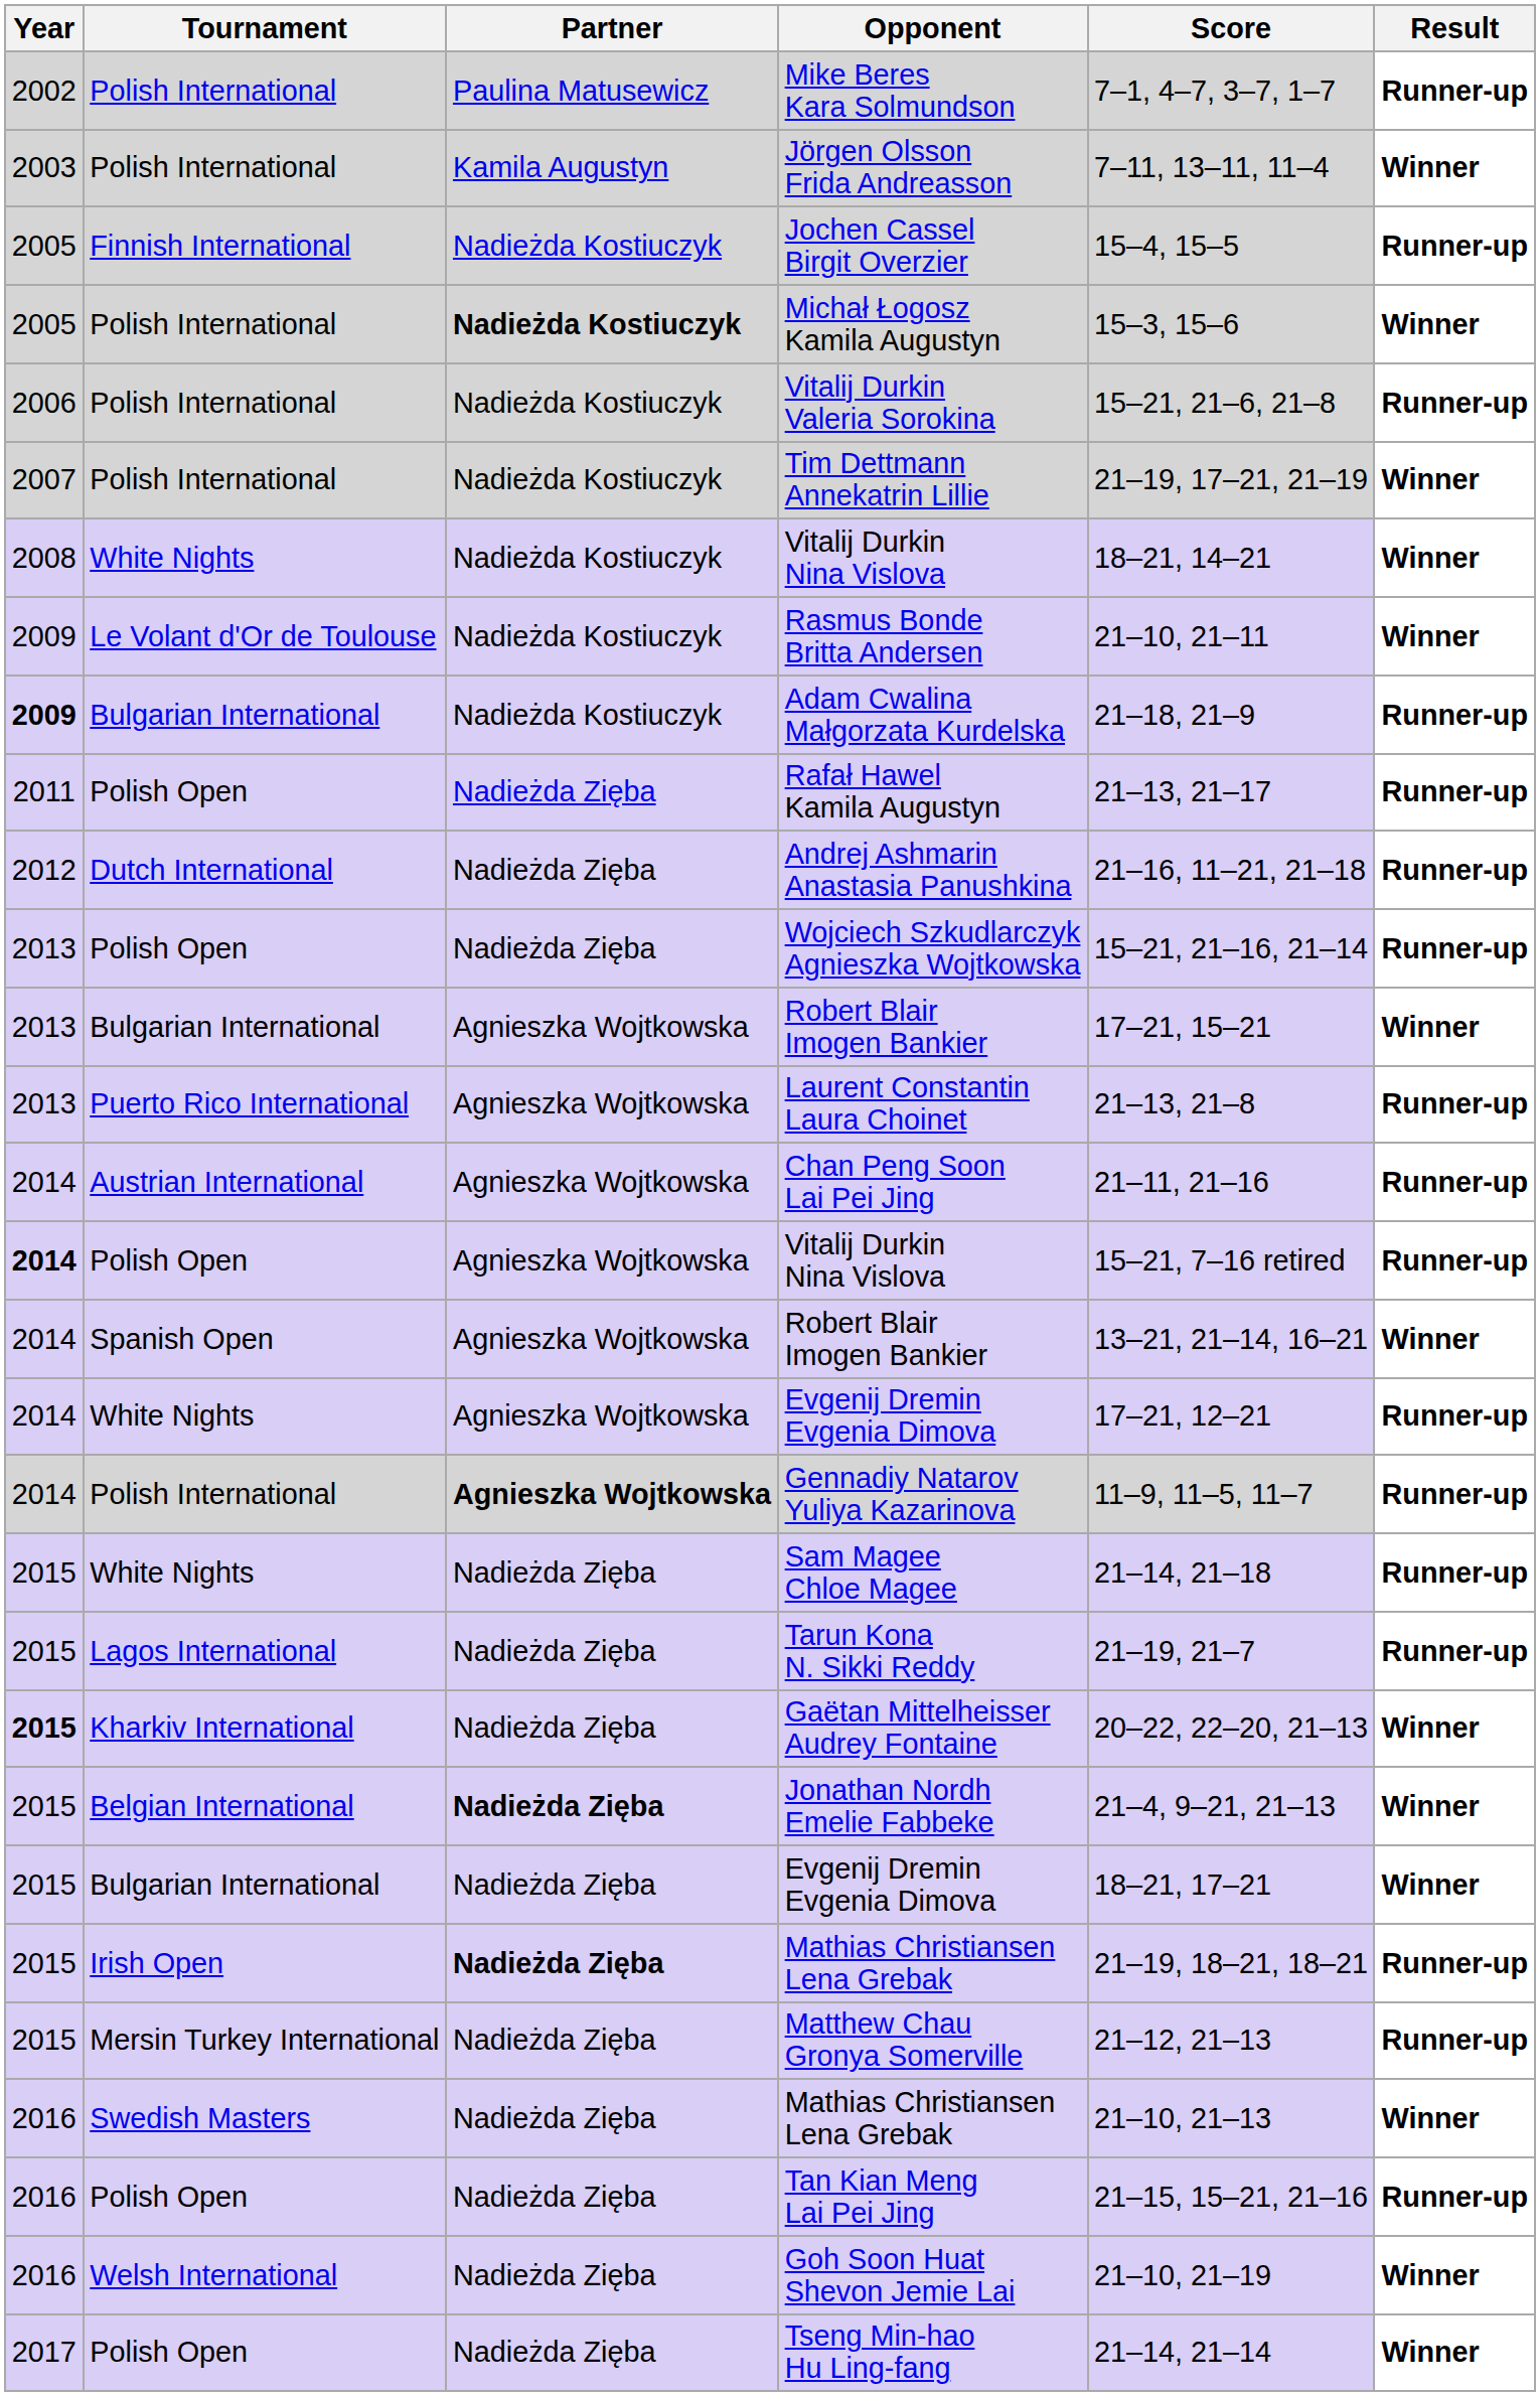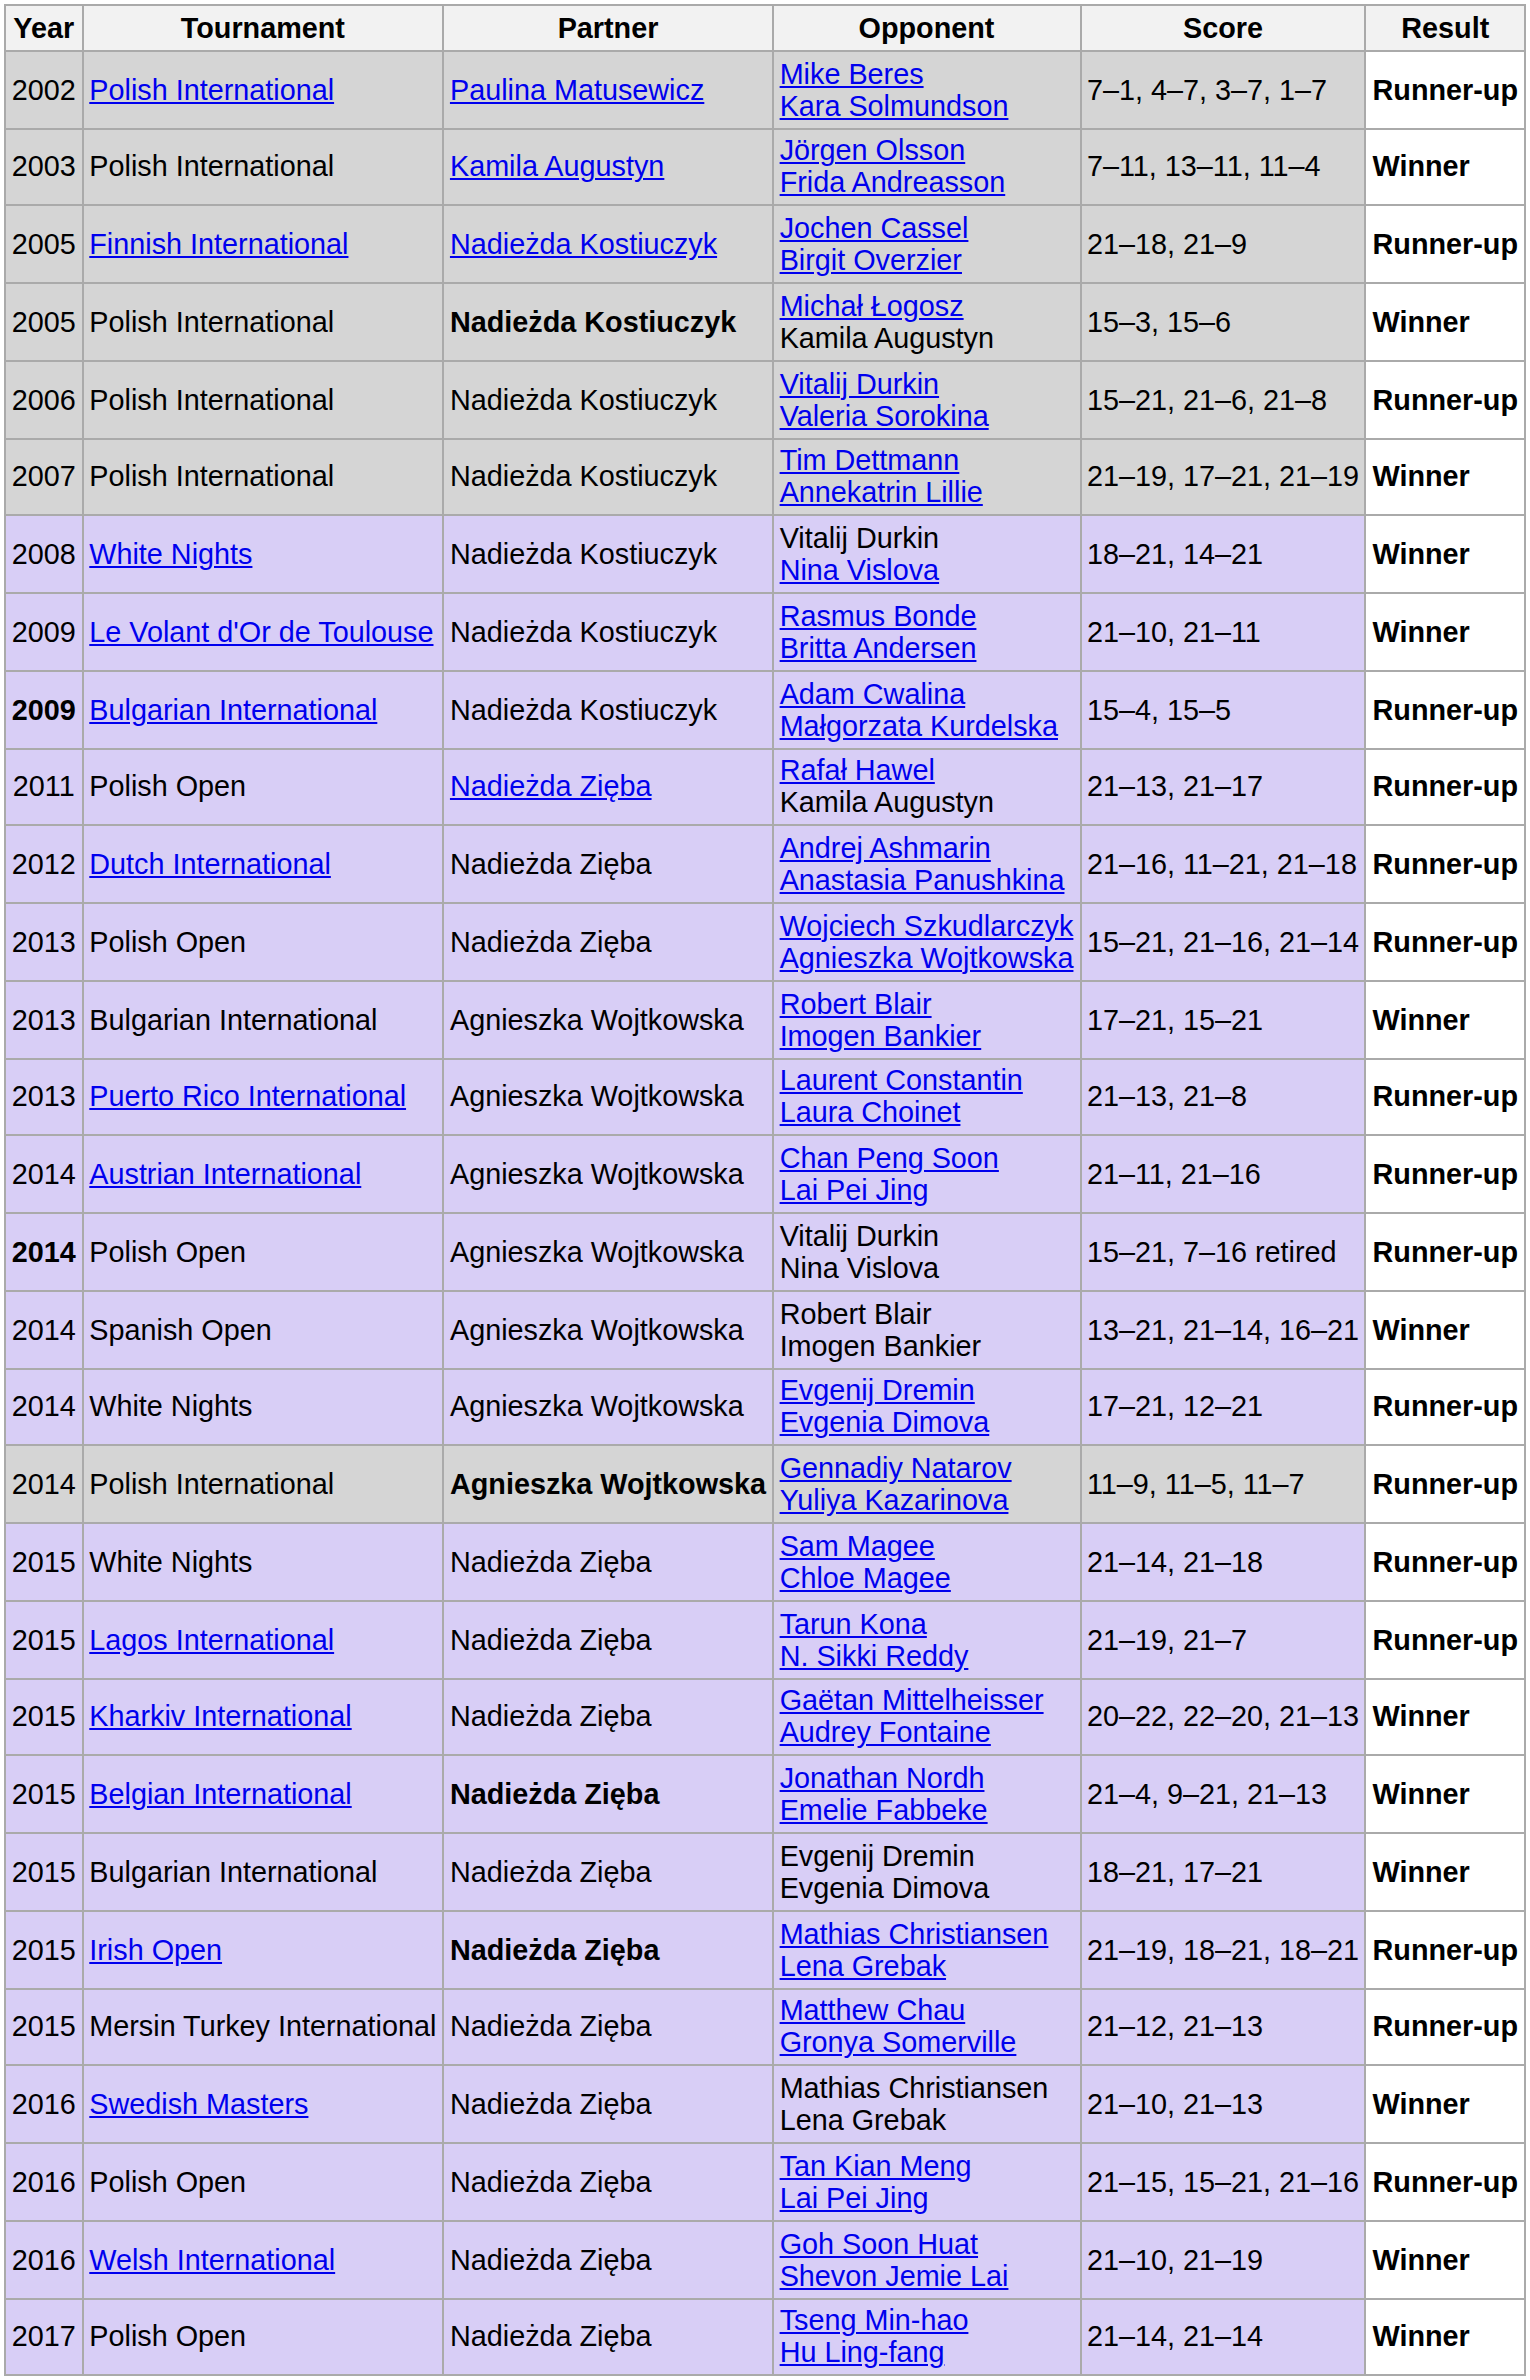Jochen Cassel Birgit Overzier | Score: 15–4, 15–5 -> 21–18, 21–9
Adam Cwalina Małgorzata Kurdelska | Score: 21–18, 21–9 -> 15–4, 15–5
Gaëtan Mittelheisser Audrey Fontaine | Year: bold -> normal
